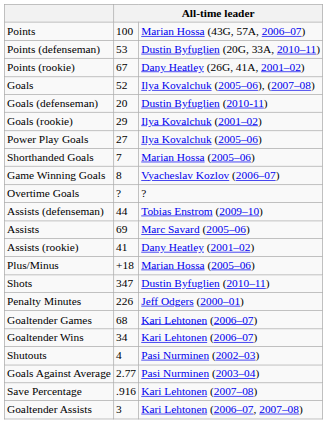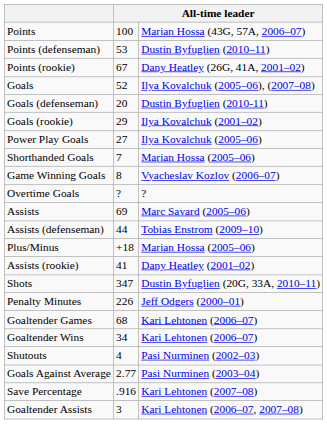Points (defenseman) | column 3: Dustin Byfuglien (20G, 33A, 2010–11) -> Dustin Byfuglien (2010–11)
rows swapped: Assists <-> Assists (defenseman)
rows swapped: Assists (rookie) <-> Plus/Minus
Shots | column 3: Dustin Byfuglien (2010–11) -> Dustin Byfuglien (20G, 33A, 2010–11)
